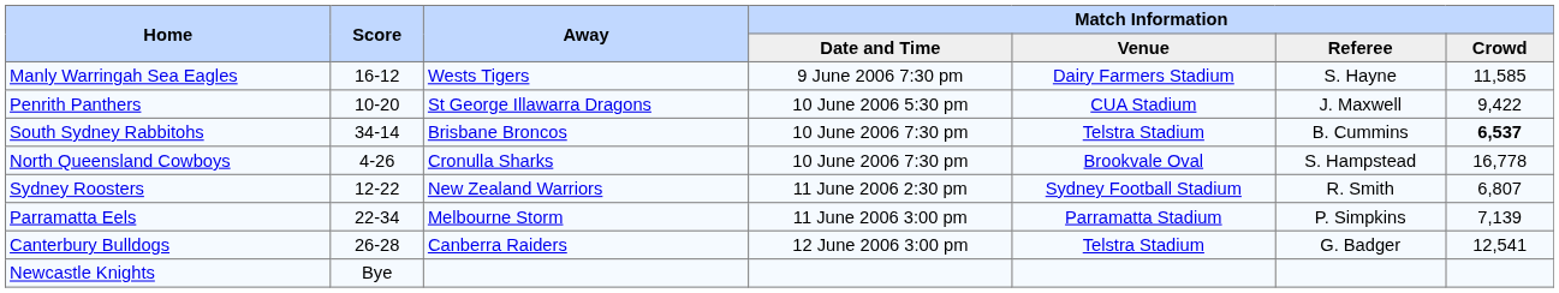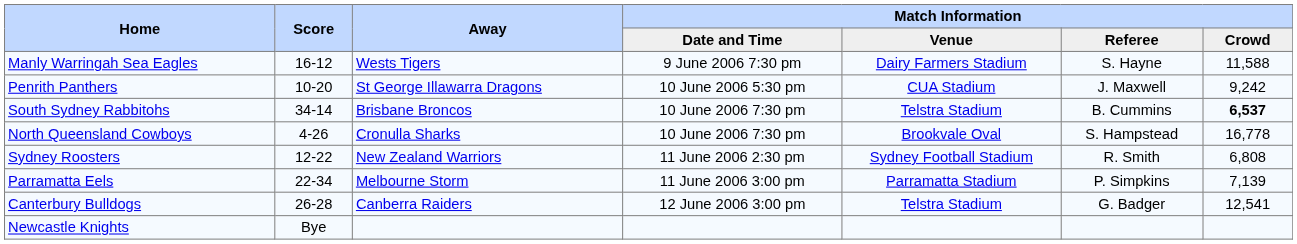Manly Warringah Sea Eagles | Match Information / Crowd: 11,585 -> 11,588
Penrith Panthers | Match Information / Crowd: 9,422 -> 9,242
Sydney Roosters | Match Information / Crowd: 6,807 -> 6,808
